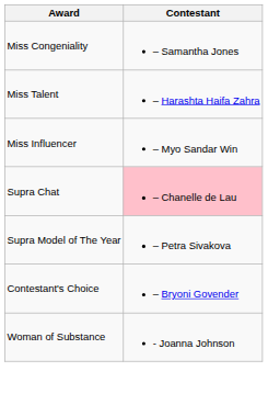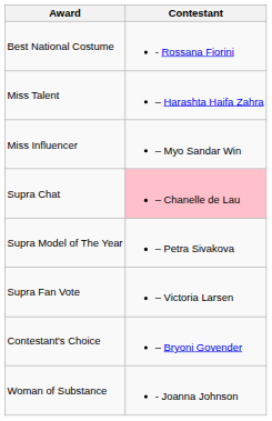+ row: Best National Costume | - Rossana Fiorini
- row: Miss Congeniality | – Samantha Jones
+ row: Supra Fan Vote | – Victoria Larsen
